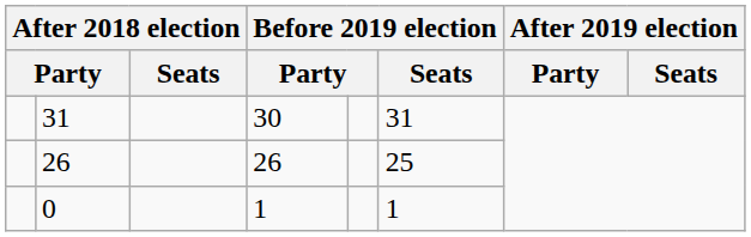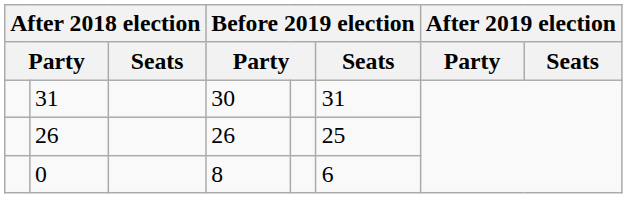0 | column 4: 1 -> 8
0 | Before 2019 election / Seats: 1 -> 6
